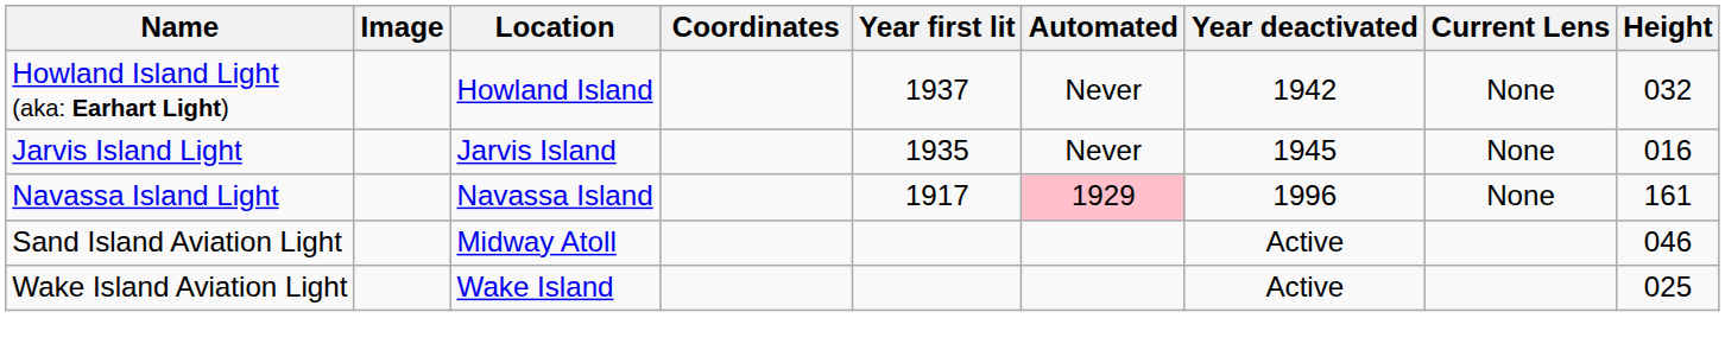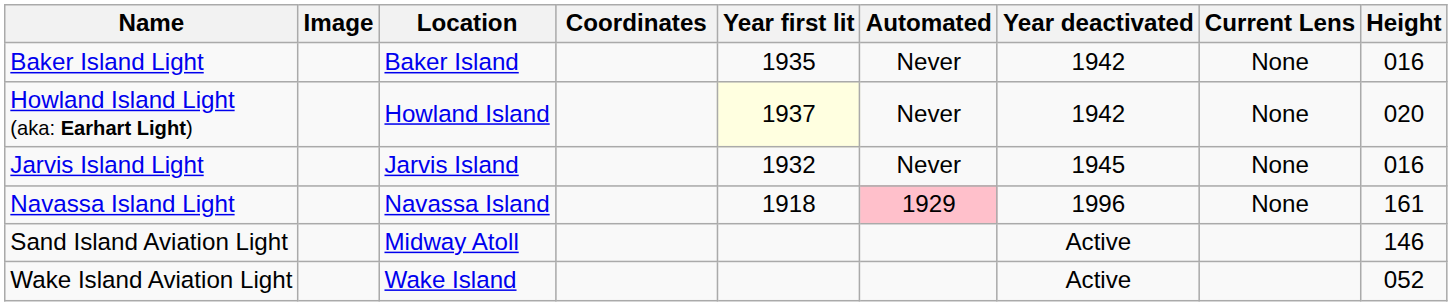+ row: Baker Island Light | Baker Island | 1935 | Never | 1942 | None | 016
Howland Island Light (aka: Earhart Light) | Year first lit: no background -> lightyellow background
Howland Island Light (aka: Earhart Light) | Height: 032 -> 020
Jarvis Island Light | Year first lit: 1935 -> 1932
Navassa Island Light | Year first lit: 1917 -> 1918
Sand Island Aviation Light | Height: 046 -> 146
Wake Island Aviation Light | Height: 025 -> 052
